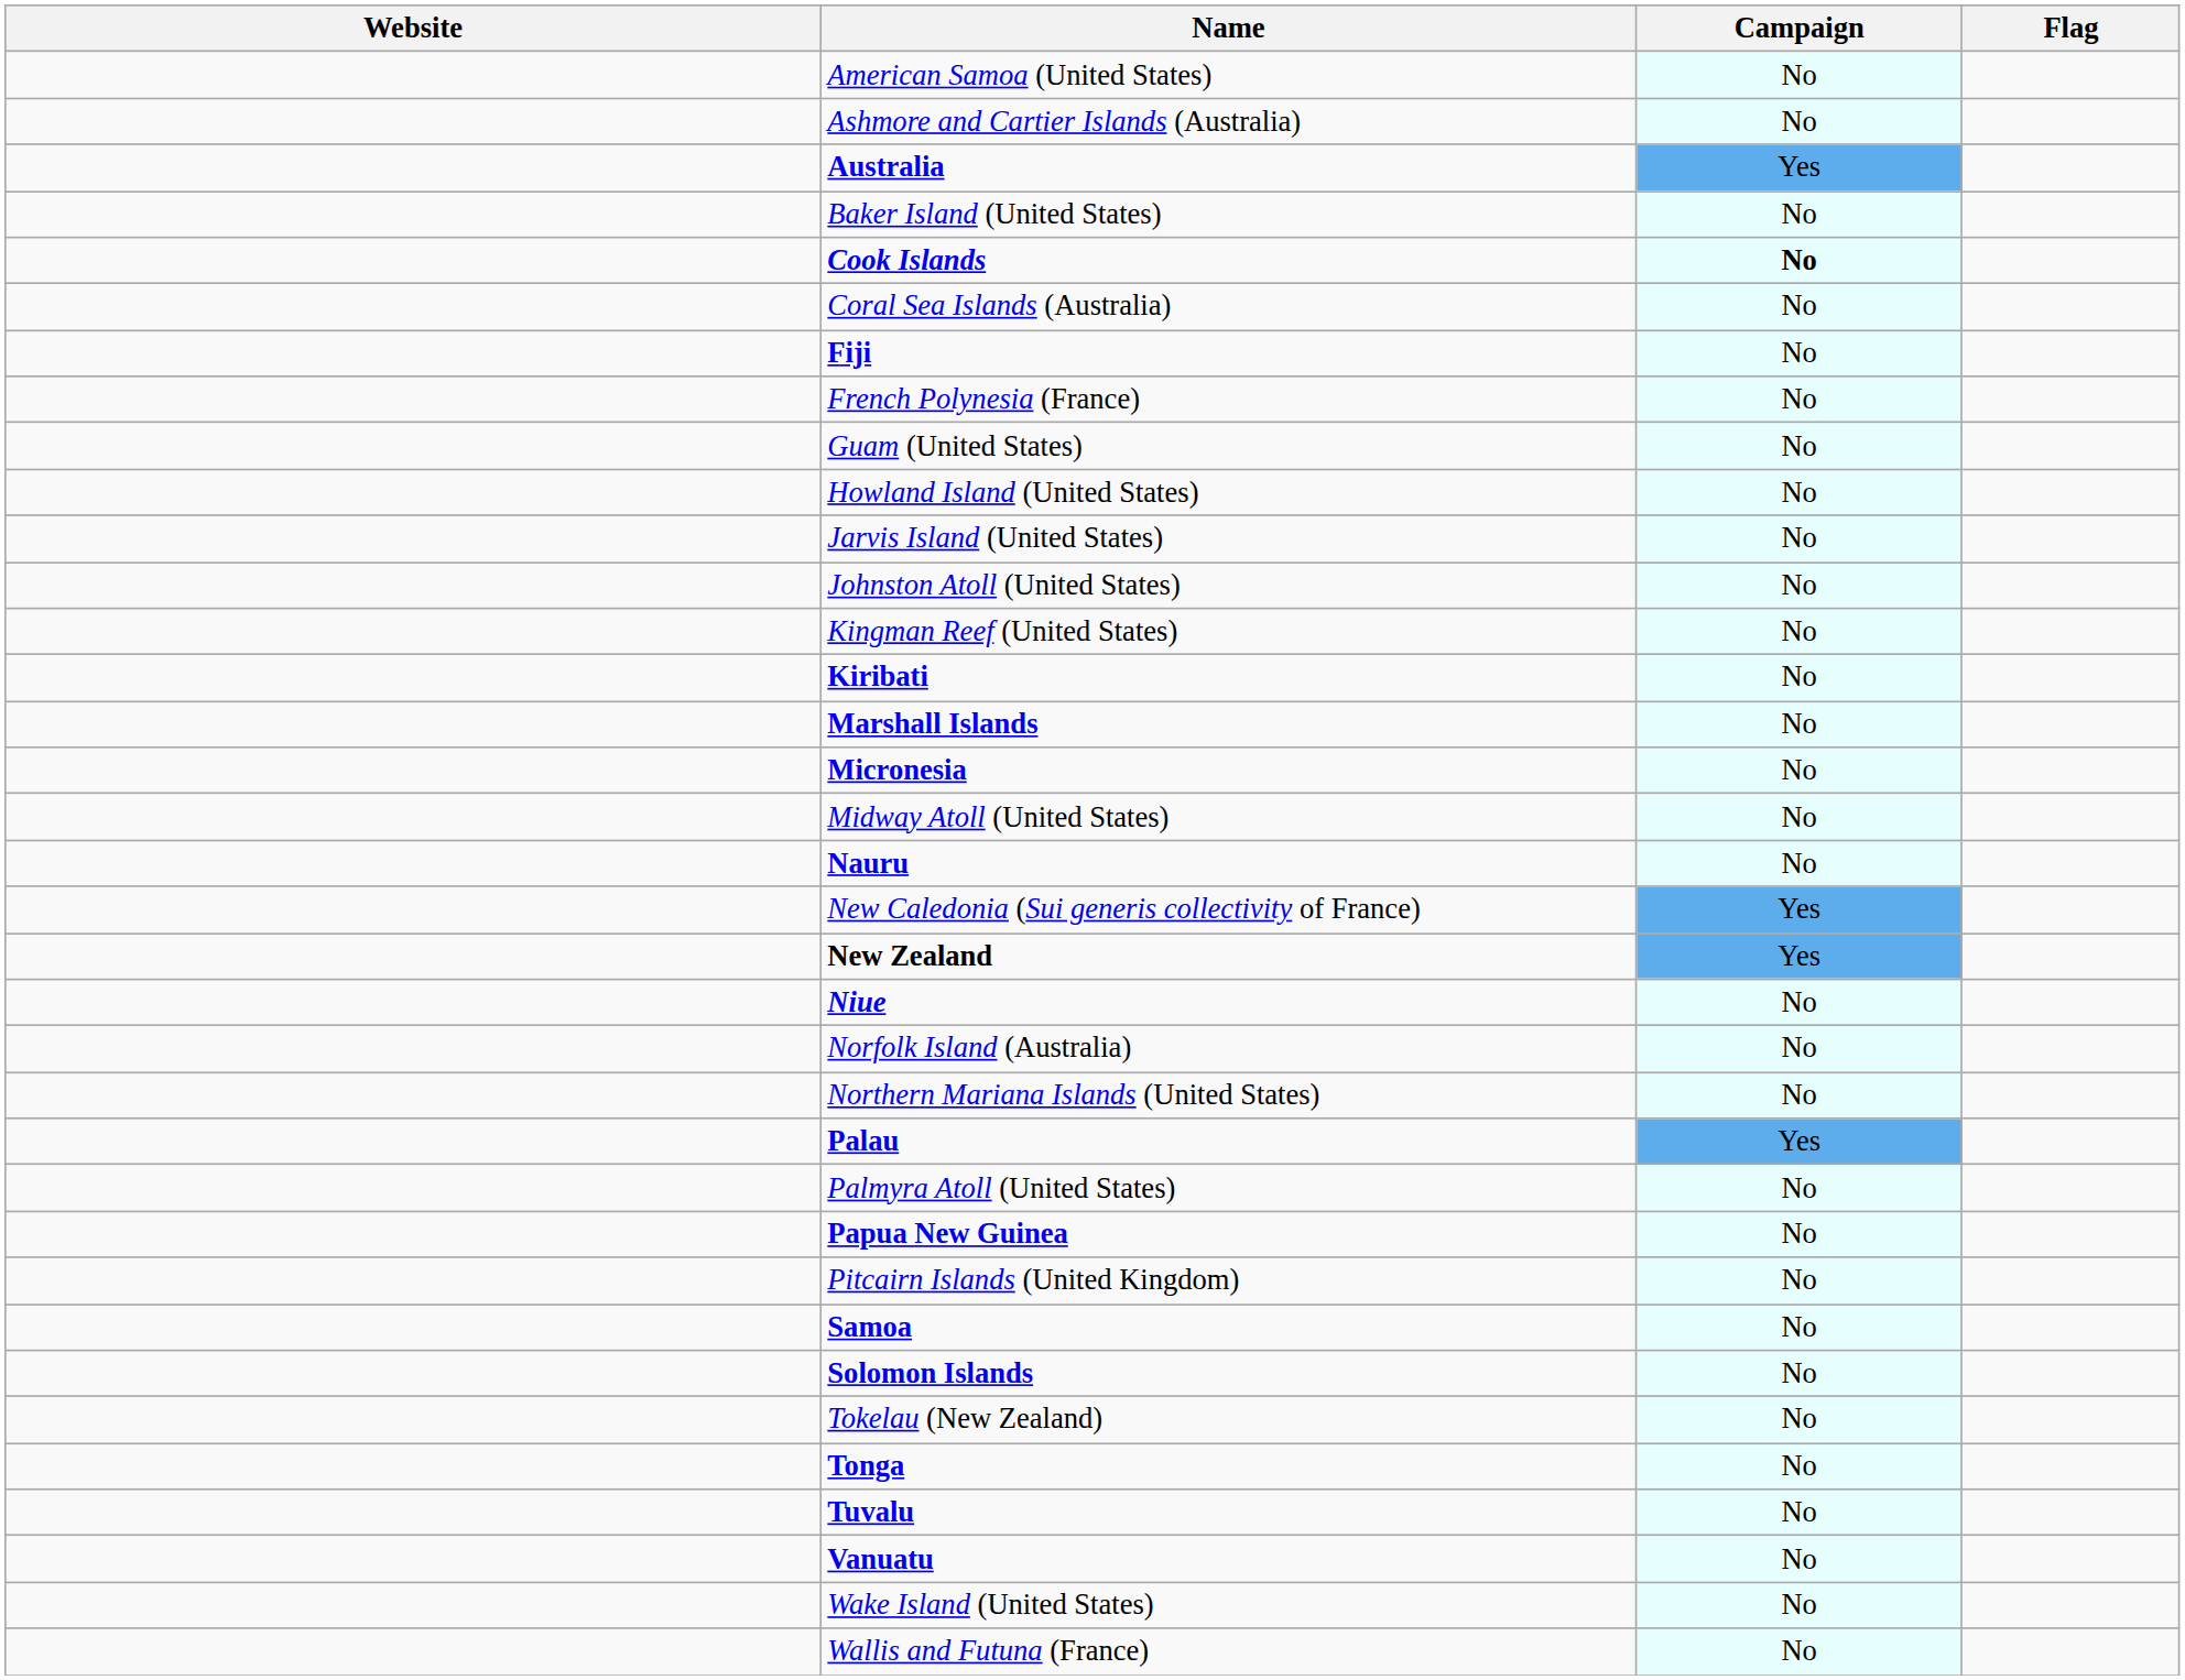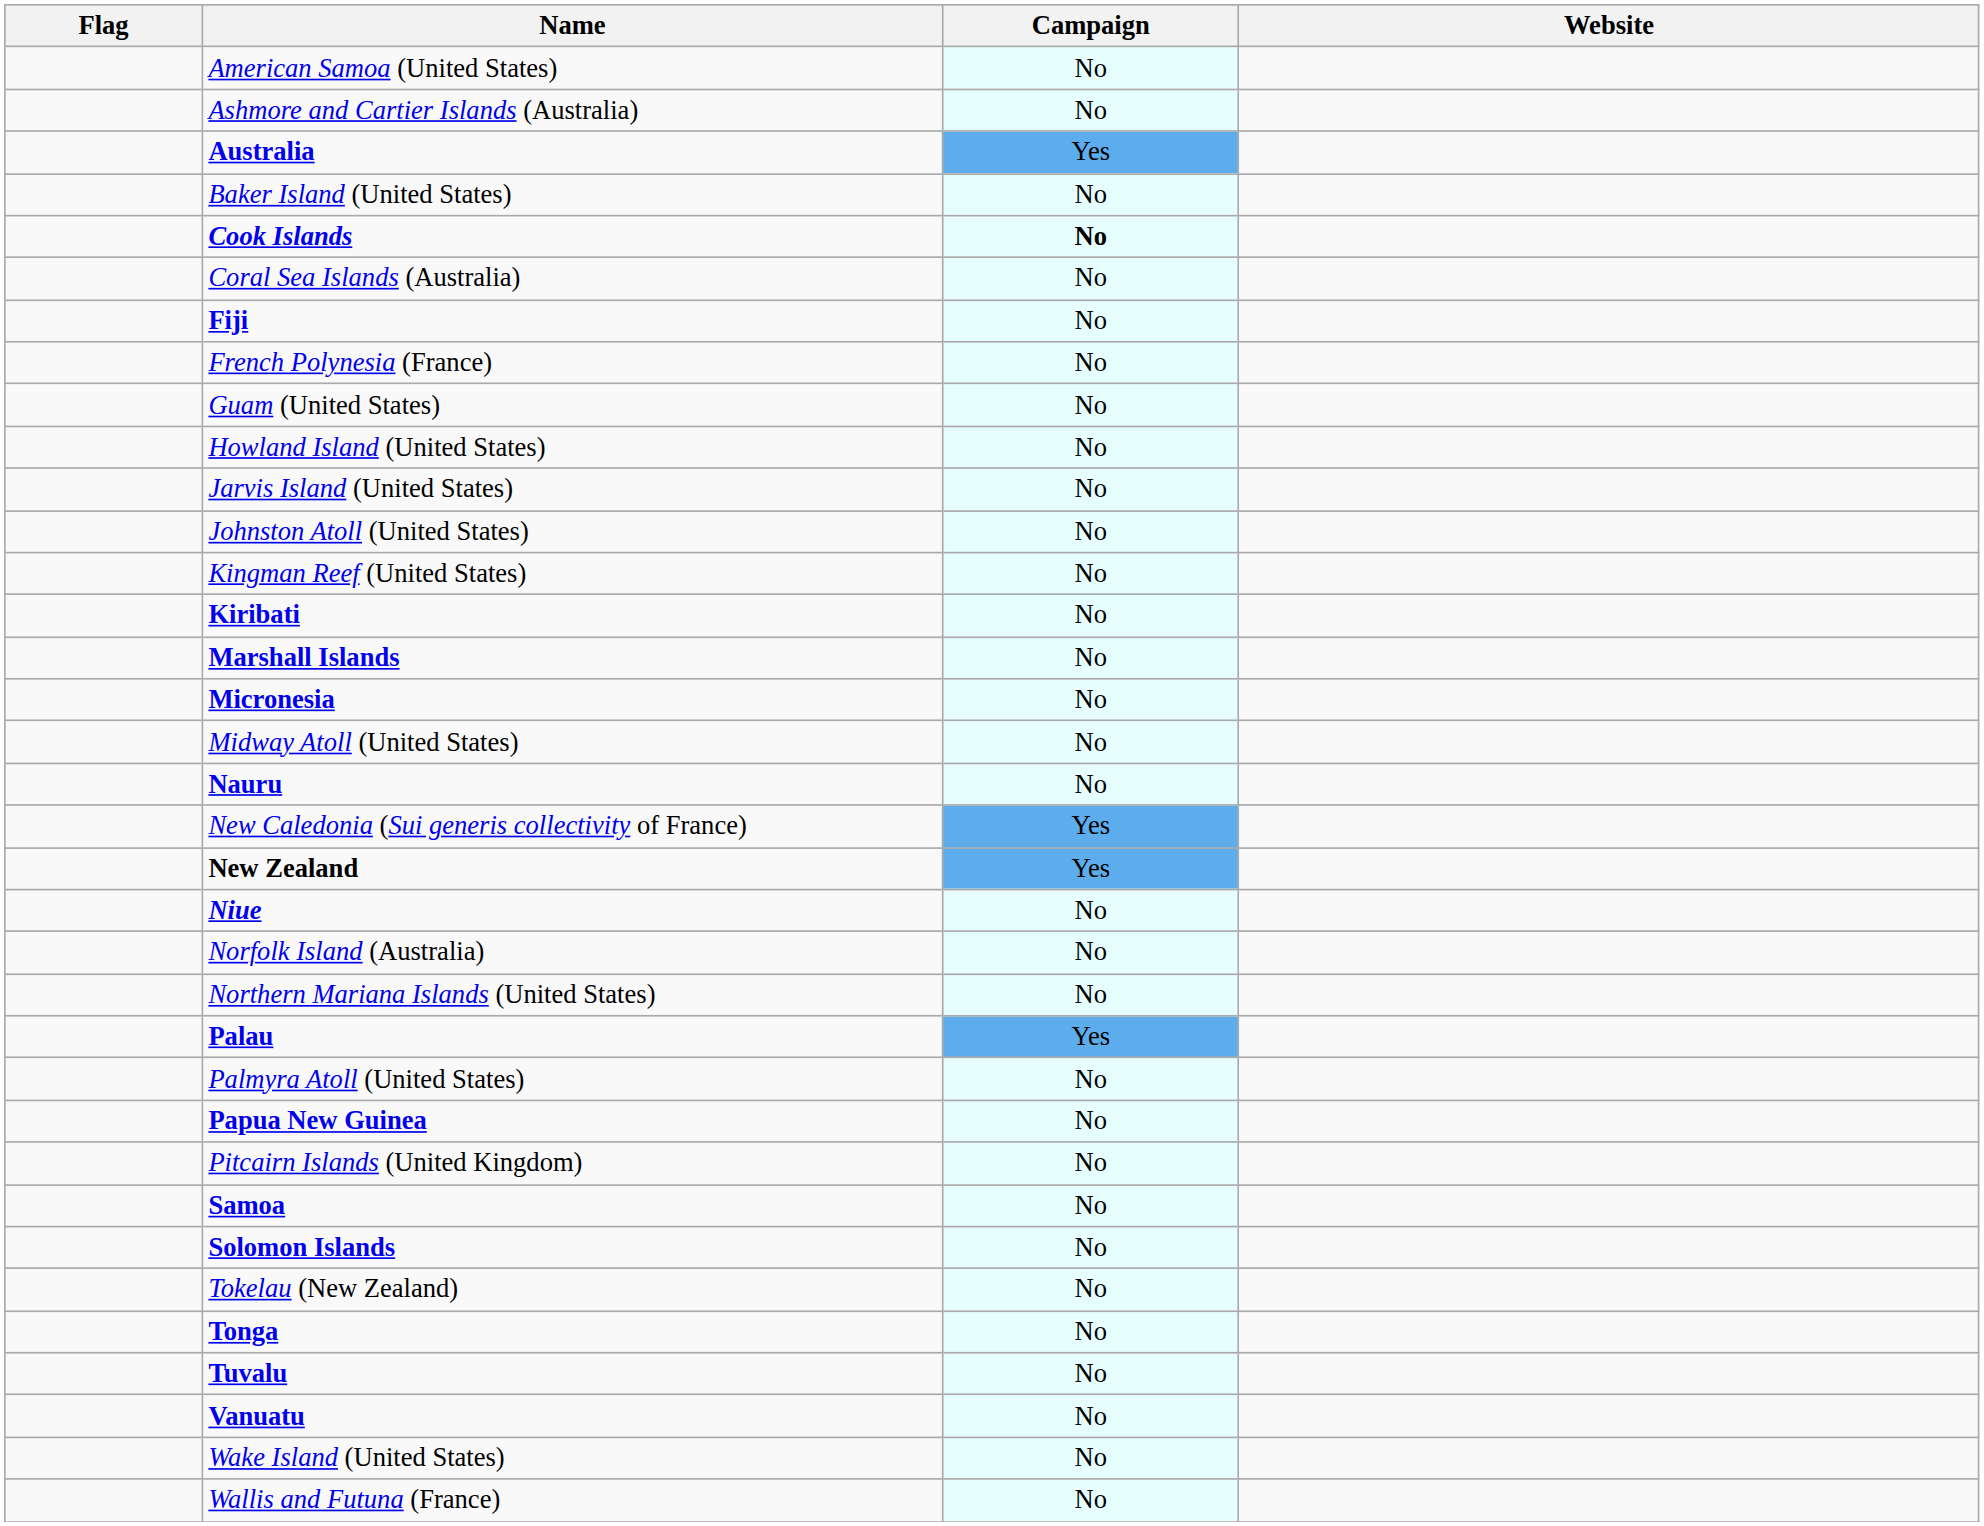columns swapped: Flag <-> Website
